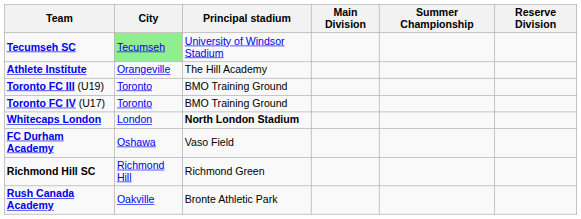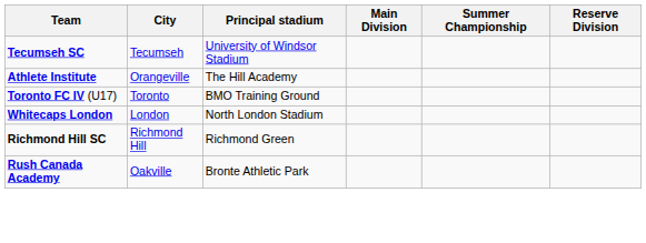Tecumseh SC | City: lightgreen background -> no background
- row: Toronto FC III (U19) | Toronto | BMO Training Ground
Whitecaps London | Principal stadium: bold -> normal
- row: FC Durham Academy | Oshawa | Vaso Field
